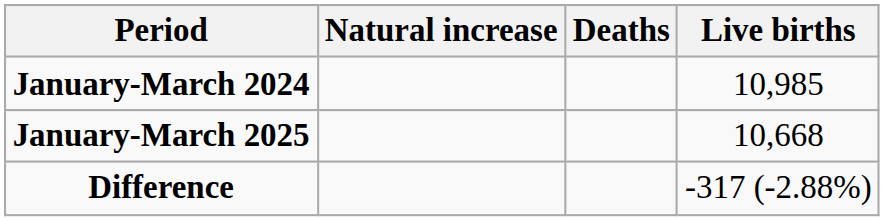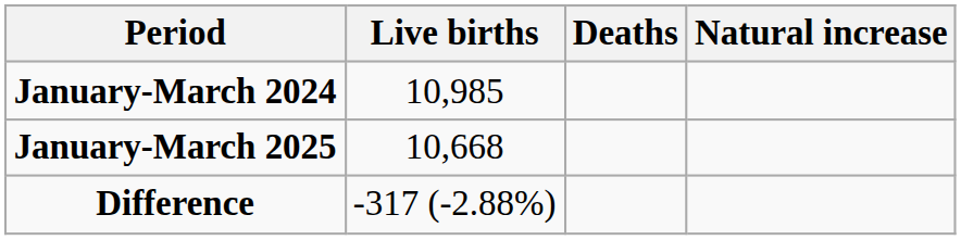columns swapped: Live births <-> Natural increase
